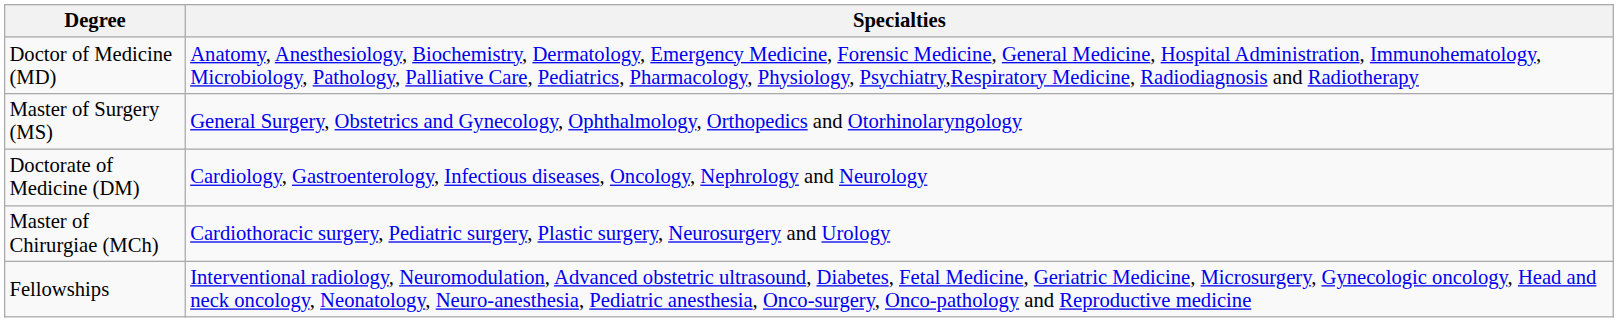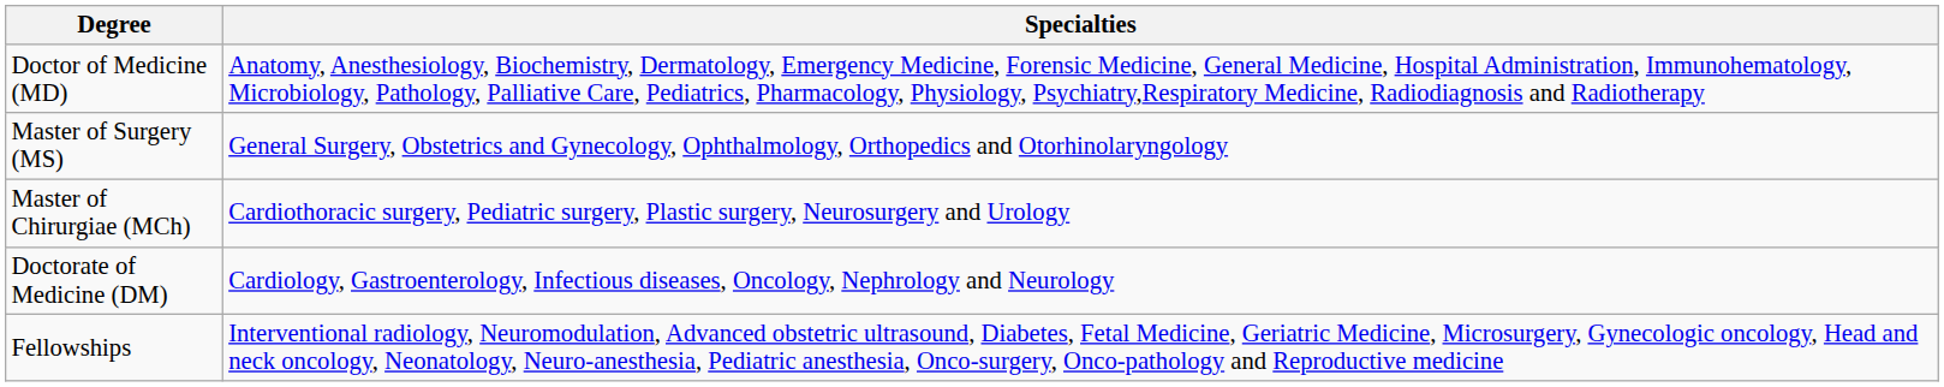rows swapped: Doctorate of Medicine (DM) <-> Master of Chirurgiae (MCh)
